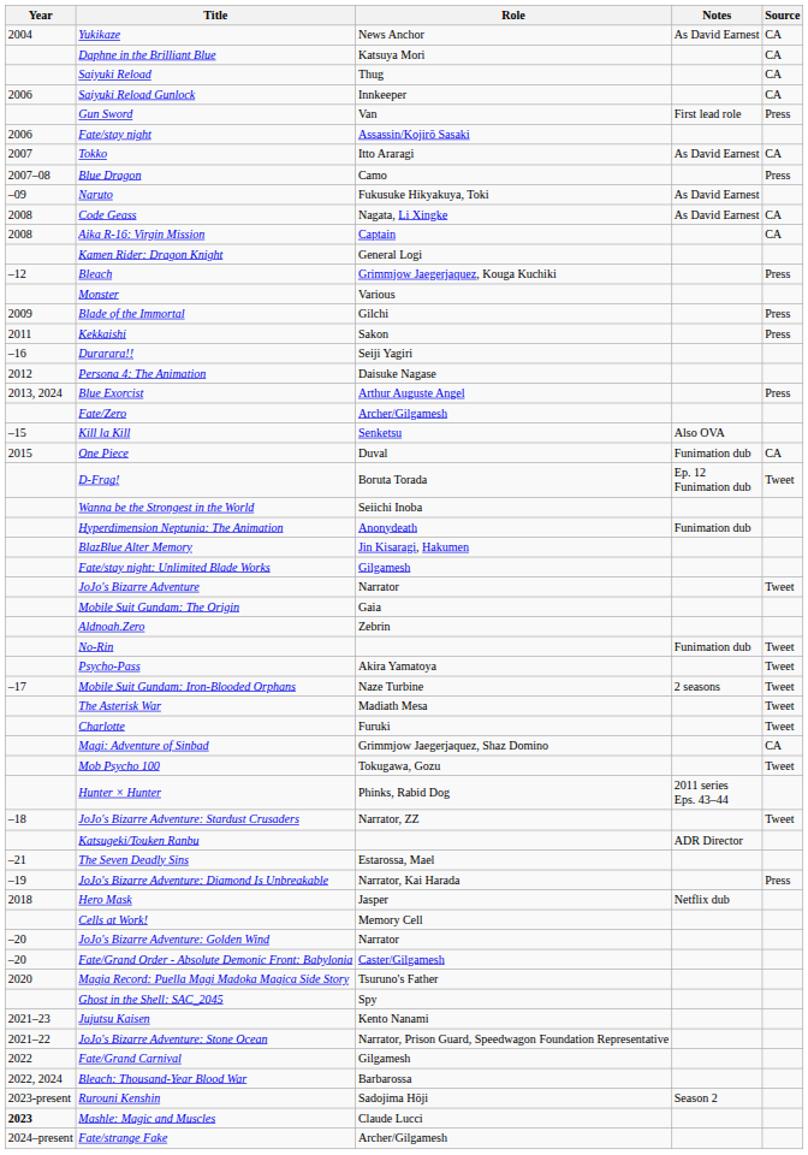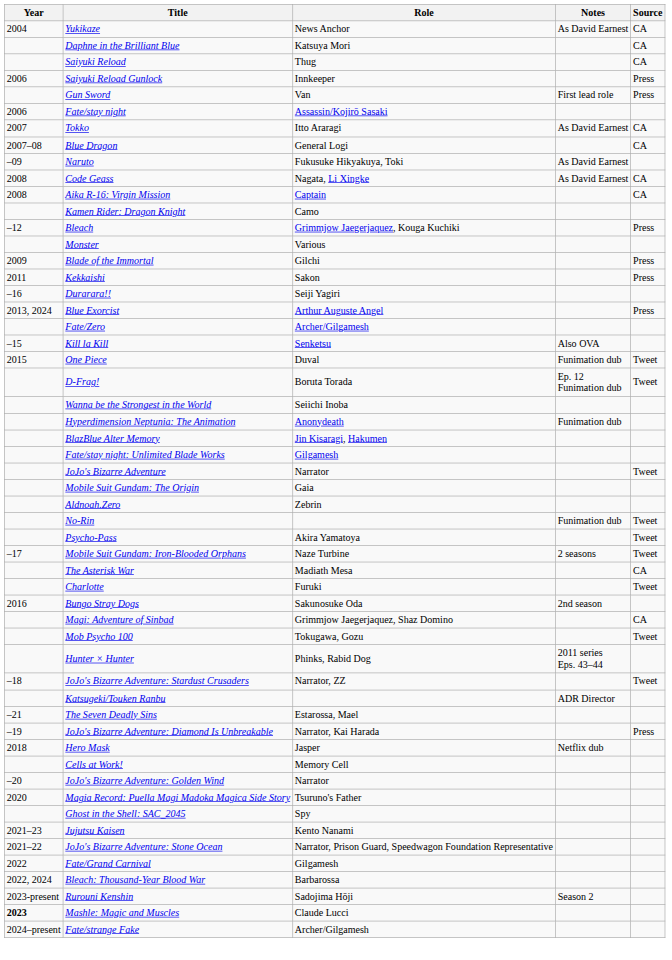Saiyuki Reload Gunlock | Source: CA -> Press
Blue Dragon | Role: Camo -> General Logi
Blue Dragon | Source: Press -> CA
Kamen Rider: Dragon Knight | Role: General Logi -> Camo
- row: 2012 | Persona 4: The Animation | Daisuke Nagase
One Piece | Source: CA -> Tweet
The Asterisk War | Source: Tweet -> CA
+ row: 2016 | Bungo Stray Dogs | Sakunosuke Oda | 2nd season
- row: –20 | Fate/Grand Order - Absolute Demonic Front: Babylonia | Caster/Gilgamesh
